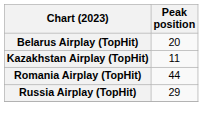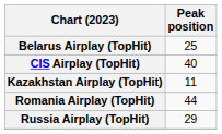Belarus Airplay (TopHit) | Peak position: 20 -> 25
+ row: CIS Airplay (TopHit) | 40
